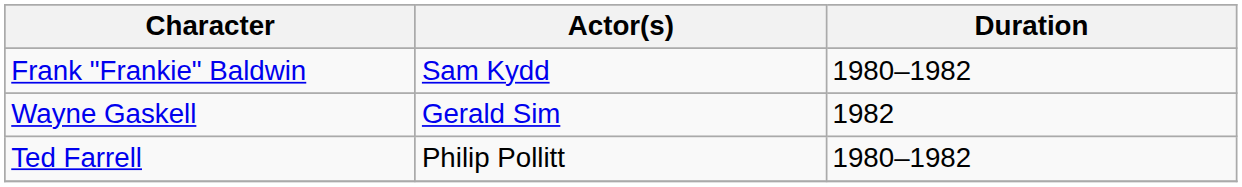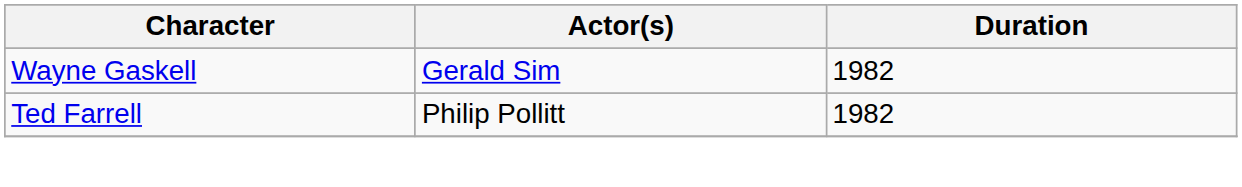- row: Frank "Frankie" Baldwin | Sam Kydd | 1980–1982
Ted Farrell | Duration: 1980–1982 -> 1982
